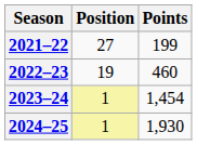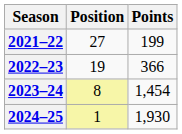2022–23 | Points: 460 -> 366
2023–24 | Position: 1 -> 8
